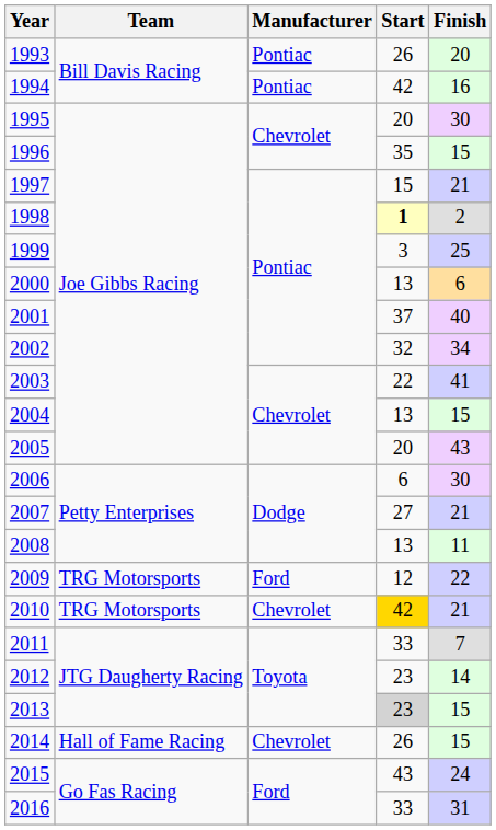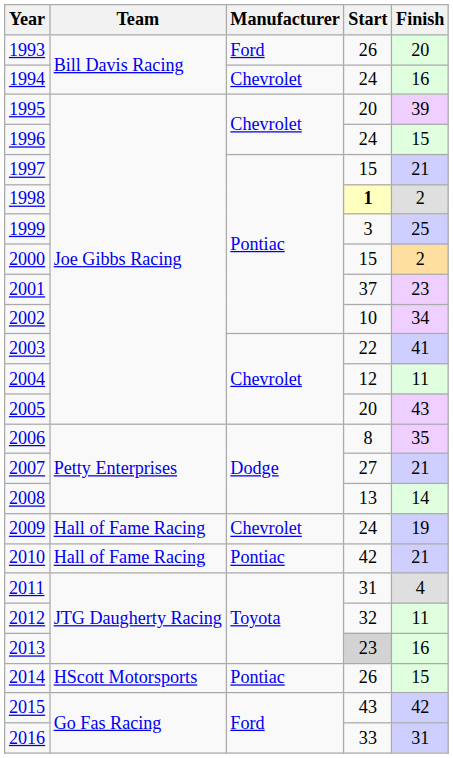1993 | Manufacturer: Pontiac -> Ford
1994 | Manufacturer: Pontiac -> Chevrolet
1994 | Start: 42 -> 24
1995 | Finish: 30 -> 39
1996 | Start: 35 -> 24
2000 | Start: 13 -> 15
2000 | Finish: 6 -> 2
2001 | Finish: 40 -> 23
2002 | Start: 32 -> 10
2004 | Start: 13 -> 12
2004 | Finish: 15 -> 11
2006 | Start: 6 -> 8
2006 | Finish: 30 -> 35
2008 | Finish: 11 -> 14
2009 | Team: TRG Motorsports -> Hall of Fame Racing
2009 | Manufacturer: Ford -> Chevrolet
2009 | Start: 12 -> 24
2009 | Finish: 22 -> 19
2010 | Team: TRG Motorsports -> Hall of Fame Racing
2010 | Manufacturer: Chevrolet -> Pontiac
2010 | Start: gold background -> no background
2011 | Start: 33 -> 31
2011 | Finish: 7 -> 4
2012 | Start: 23 -> 32
2012 | Finish: 14 -> 11
2013 | Finish: 15 -> 16
2014 | Team: Hall of Fame Racing -> HScott Motorsports
2014 | Manufacturer: Chevrolet -> Pontiac
2015 | Finish: 24 -> 42
